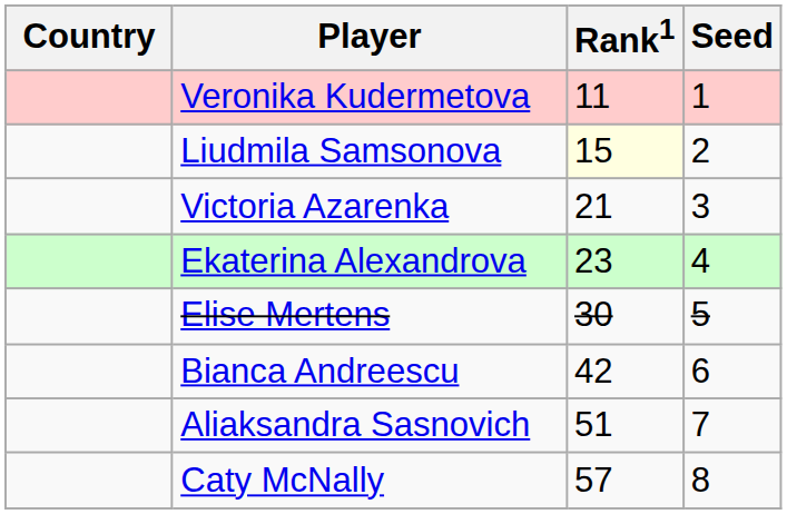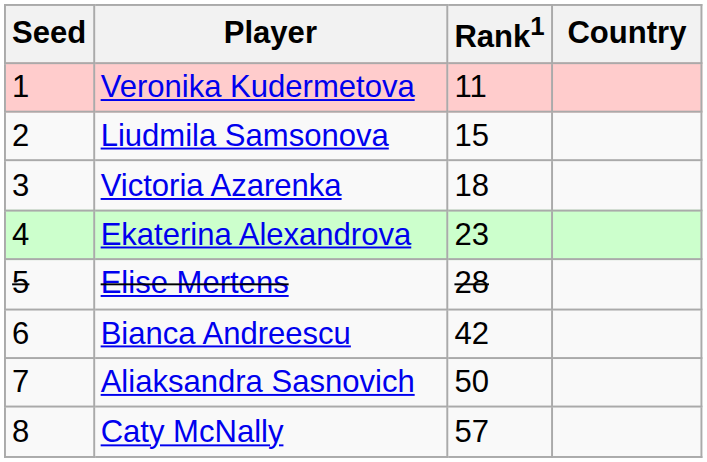columns swapped: Country <-> Seed
Liudmila Samsonova | Rank1: lightyellow background -> no background
Victoria Azarenka | Rank1: 21 -> 18
Elise Mertens | Rank1: 30 -> 28
Aliaksandra Sasnovich | Rank1: 51 -> 50
